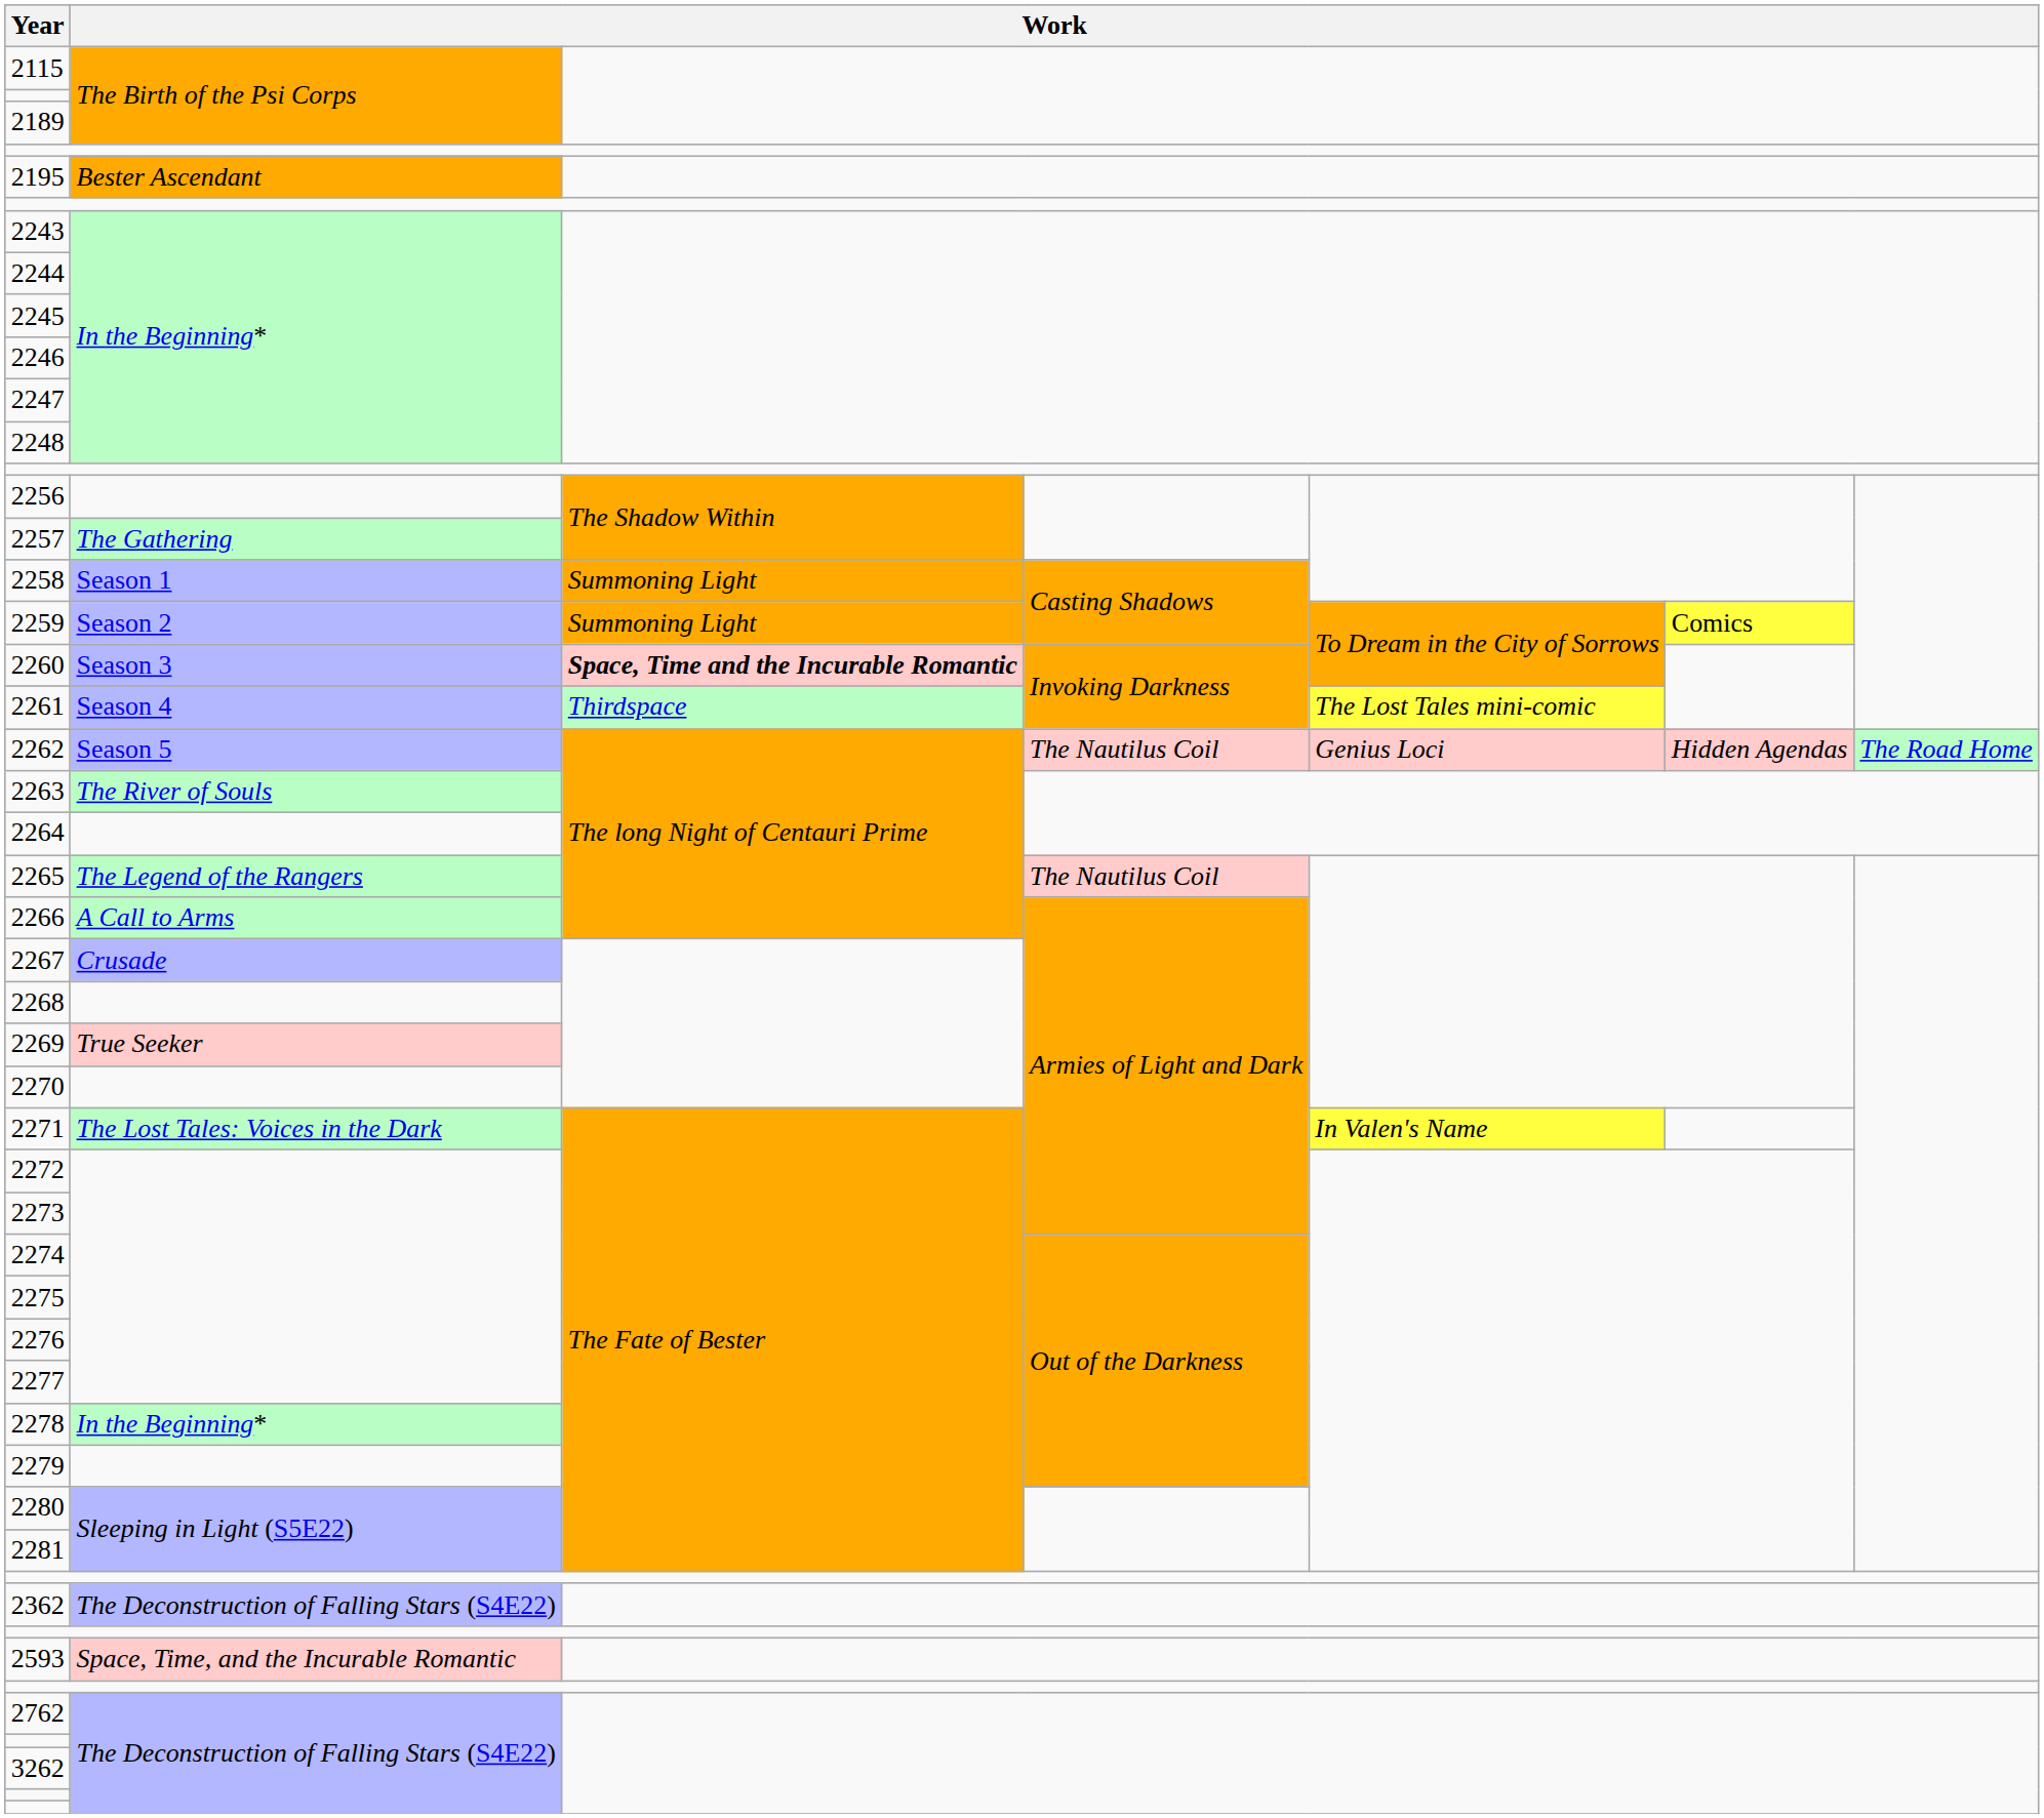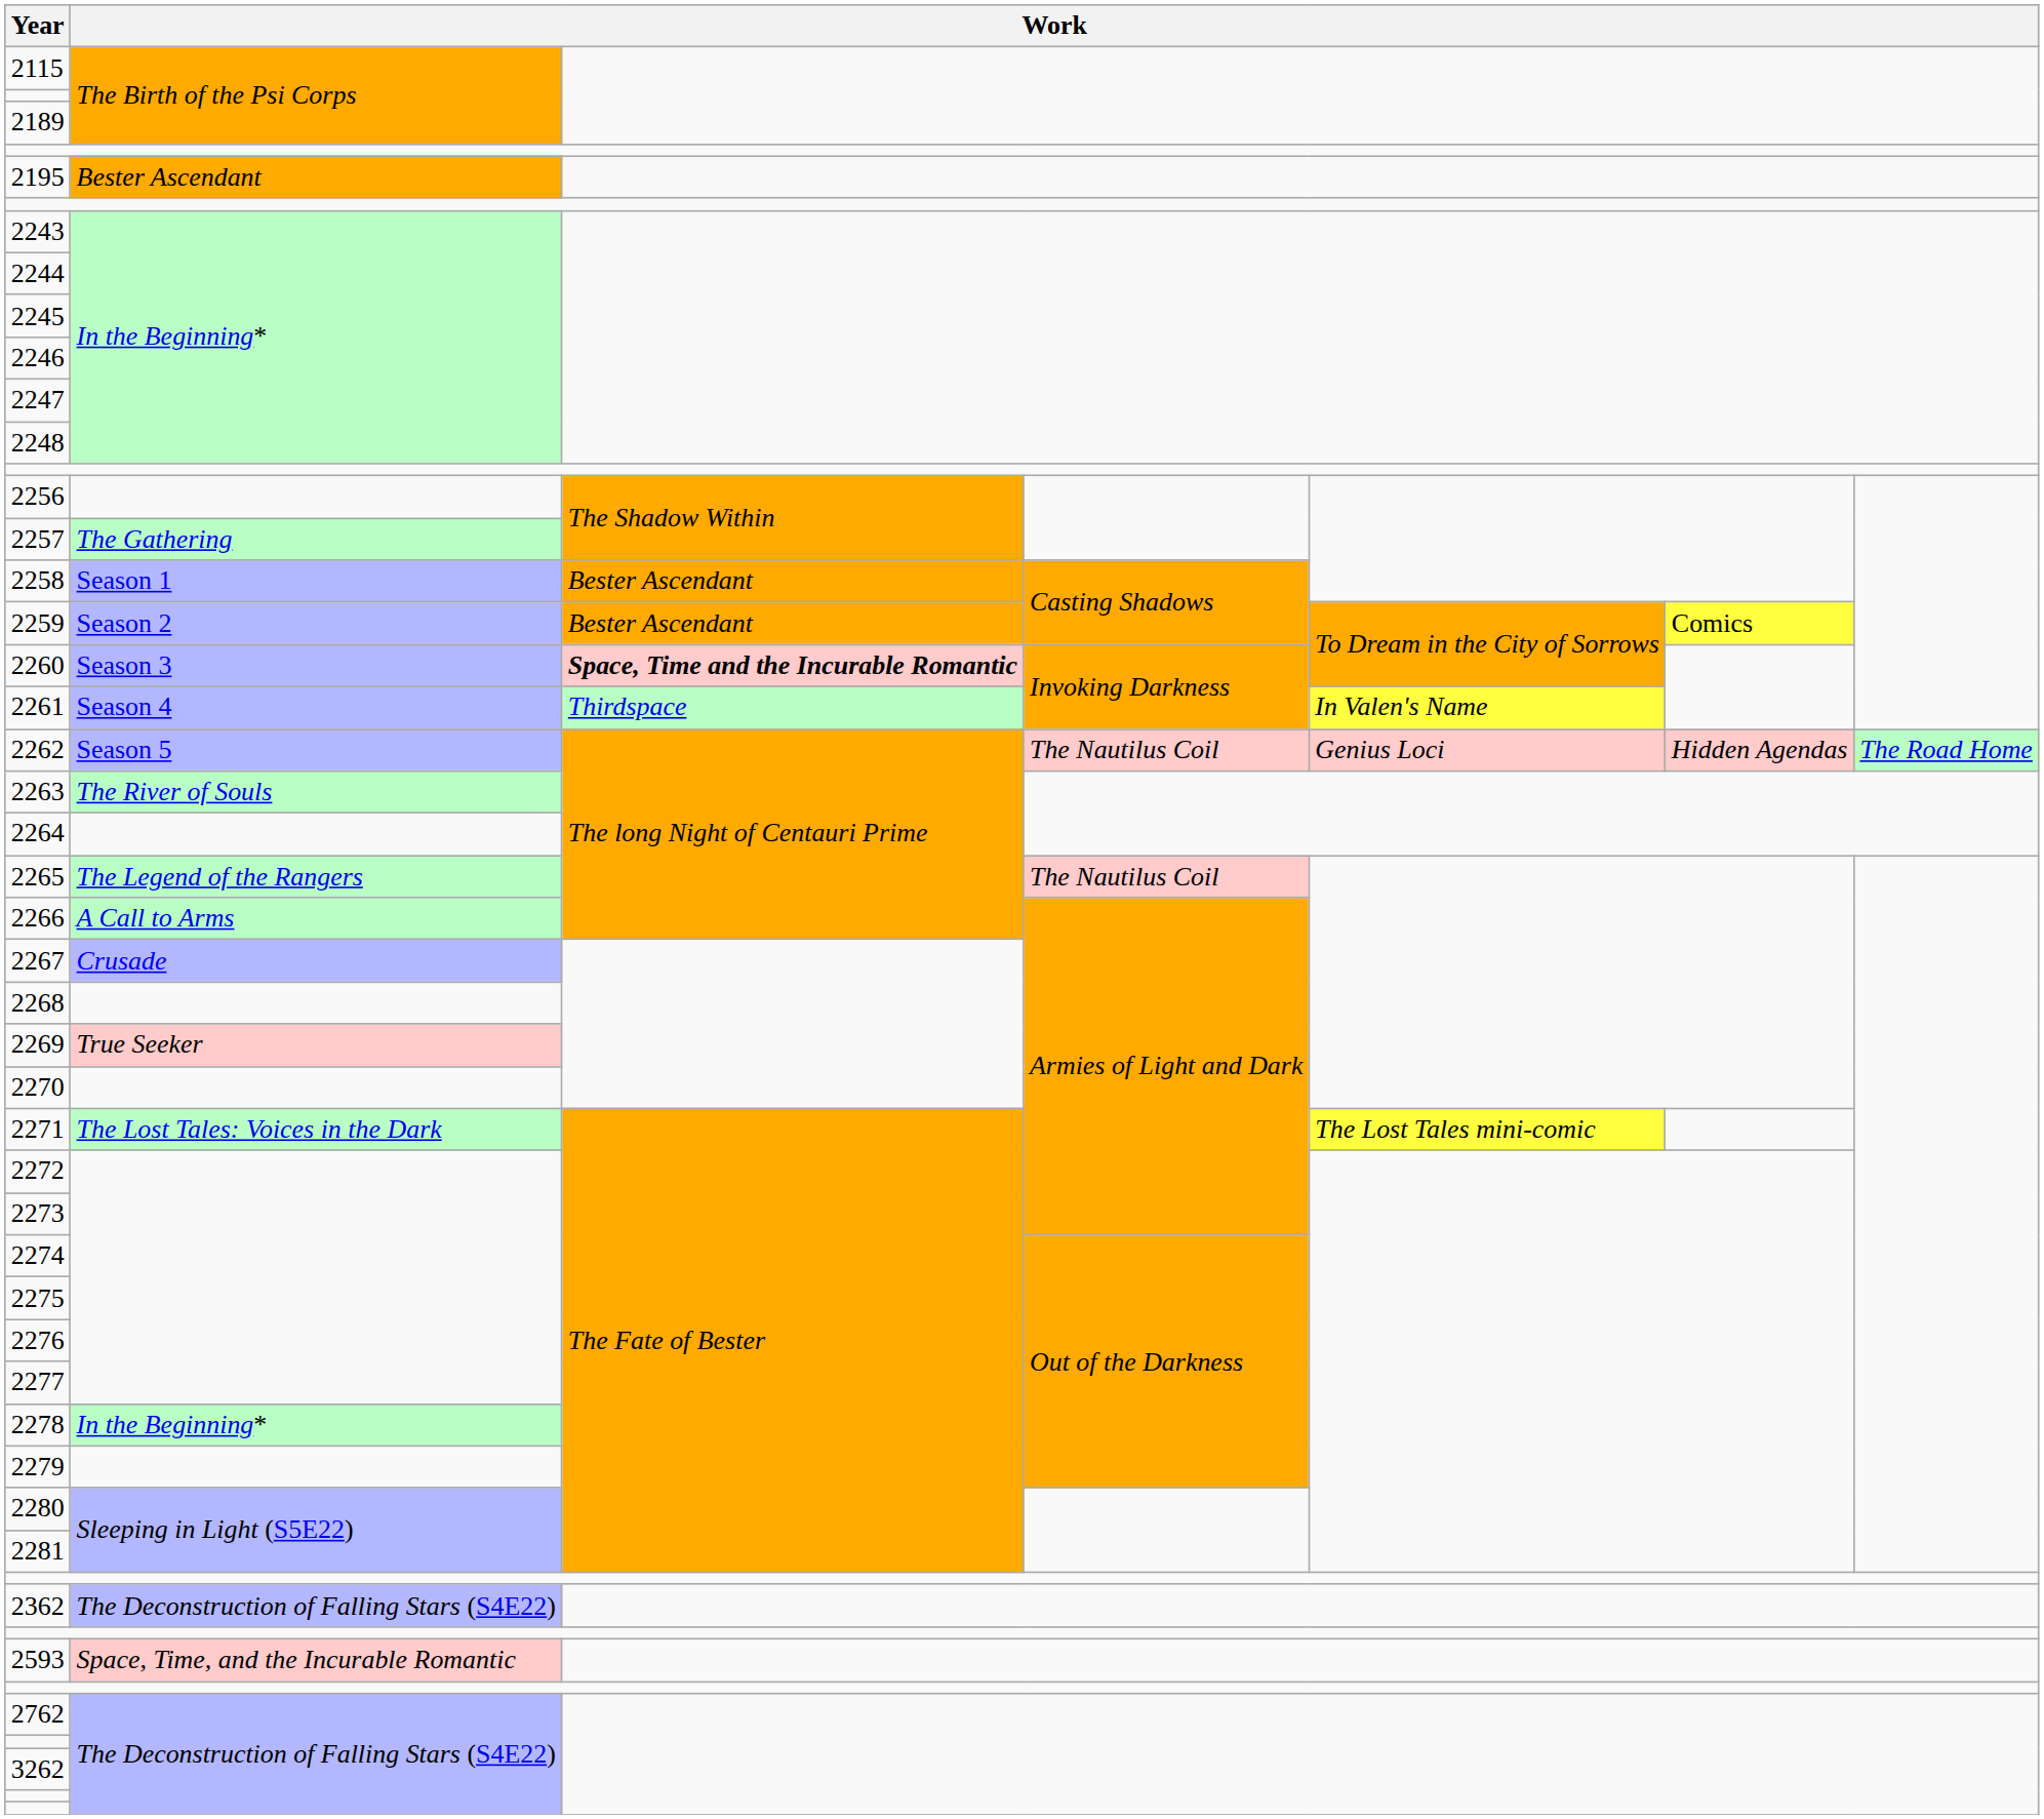2258 | column 3: Summoning Light -> Bester Ascendant
2259 | column 3: Summoning Light -> Bester Ascendant
2261 | column 5: The Lost Tales mini-comic -> In Valen's Name
2271 | column 5: In Valen's Name -> The Lost Tales mini-comic
